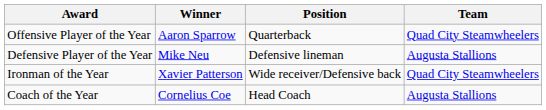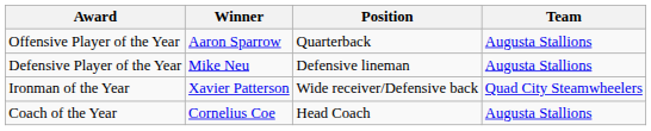Offensive Player of the Year | Team: Quad City Steamwheelers -> Augusta Stallions
